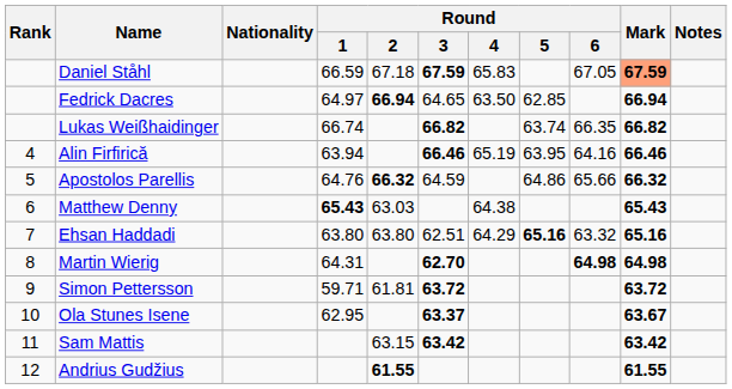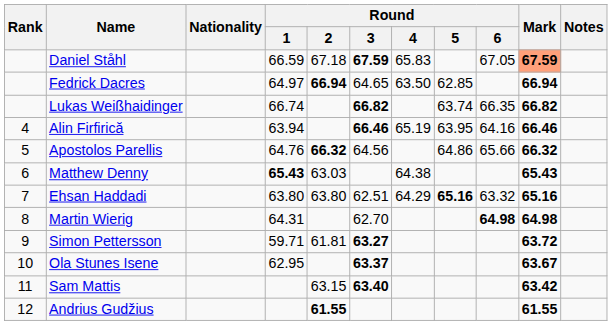Apostolos Parellis | Round / 3: 64.59 -> 64.56
Martin Wierig | Round / 3: bold -> normal
Simon Pettersson | Round / 3: 63.72 -> 63.27
Sam Mattis | Round / 3: 63.42 -> 63.40
